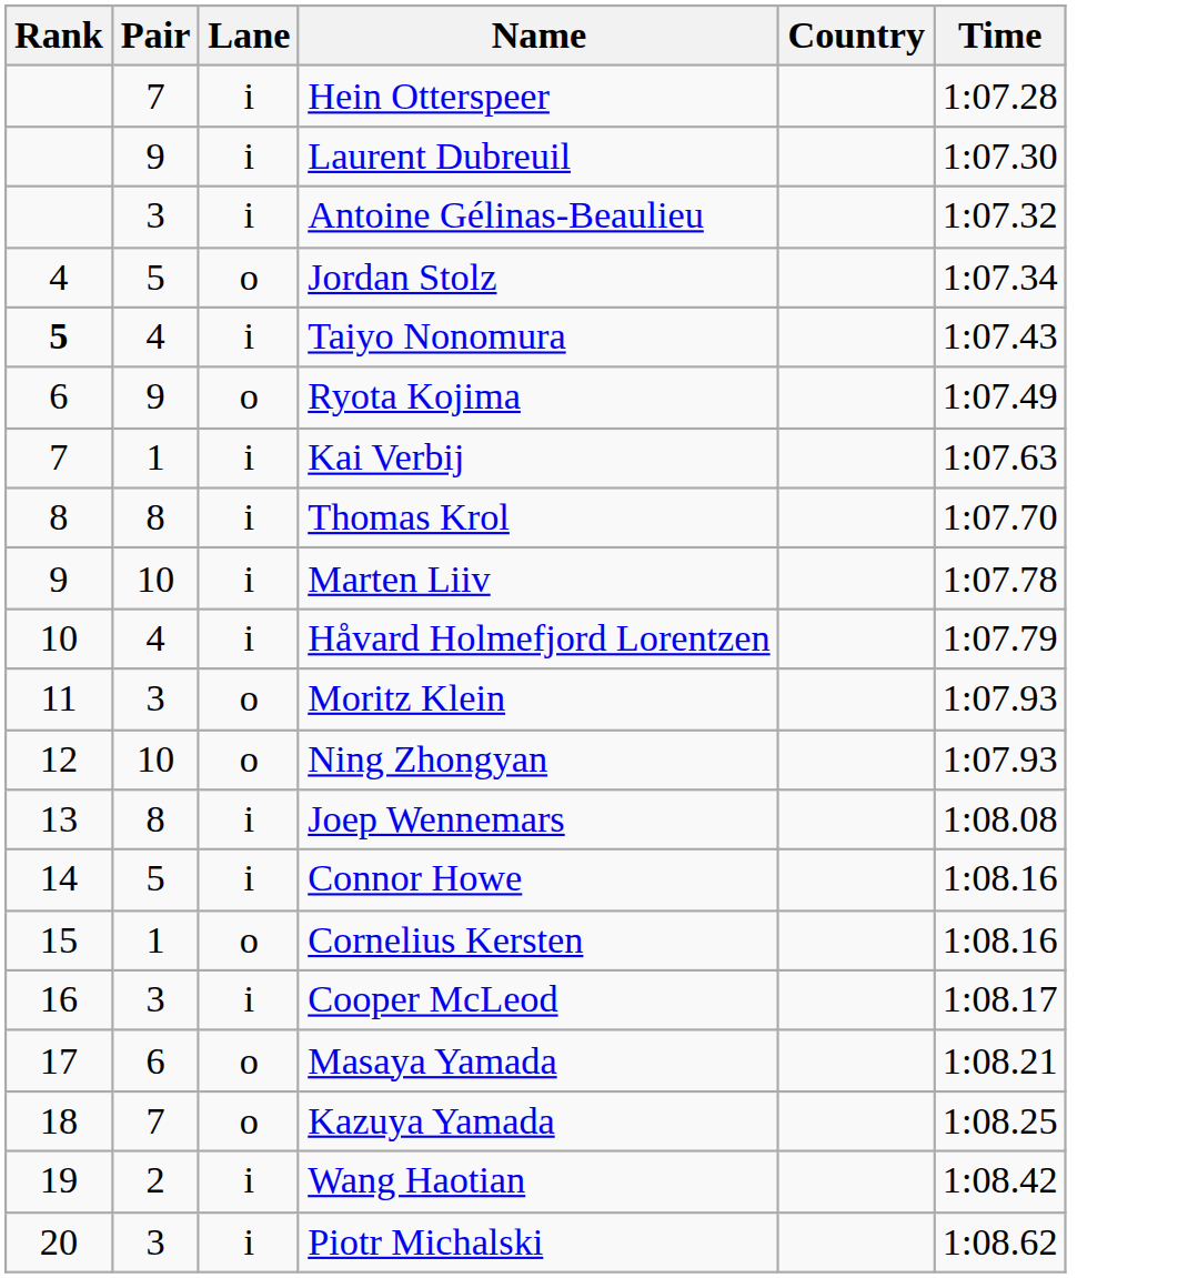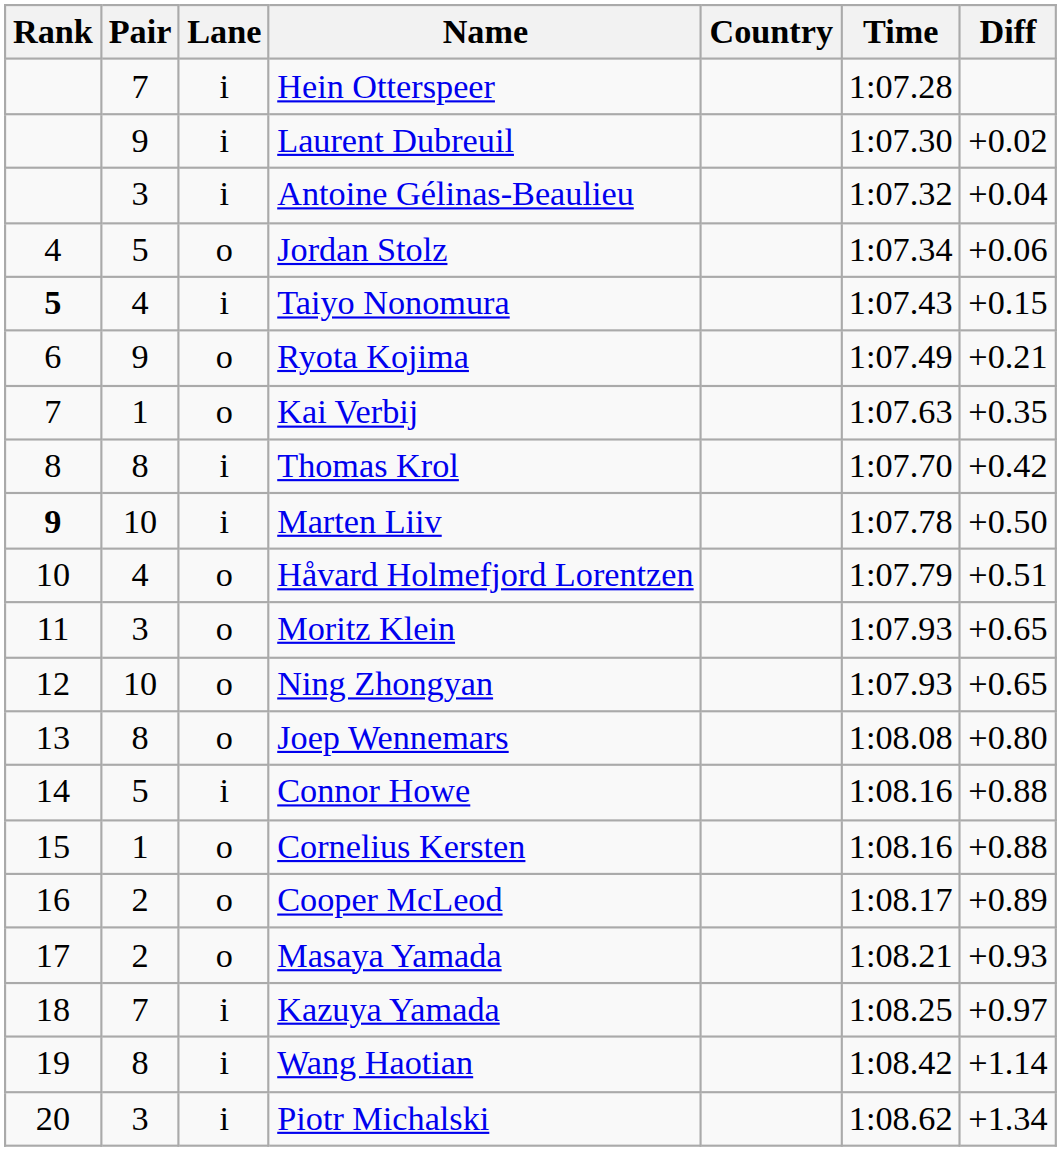+ column: Diff | +0.02 | +0.04 | +0.06 | +0.15 | +0.21 | +0.35 | +0.42 | +0.50 | +0.51 | +0.65 | +0.65 | +0.80 | +0.88 | +0.88 | +0.89 | +0.93 | +0.97 | +1.14 | +1.34
Kai Verbij | Lane: i -> o
Marten Liiv | Rank: normal -> bold
Håvard Holmefjord Lorentzen | Lane: i -> o
Joep Wennemars | Lane: i -> o
Cooper McLeod | Pair: 3 -> 2
Cooper McLeod | Lane: i -> o
Masaya Yamada | Pair: 6 -> 2
Kazuya Yamada | Lane: o -> i
Wang Haotian | Pair: 2 -> 8
